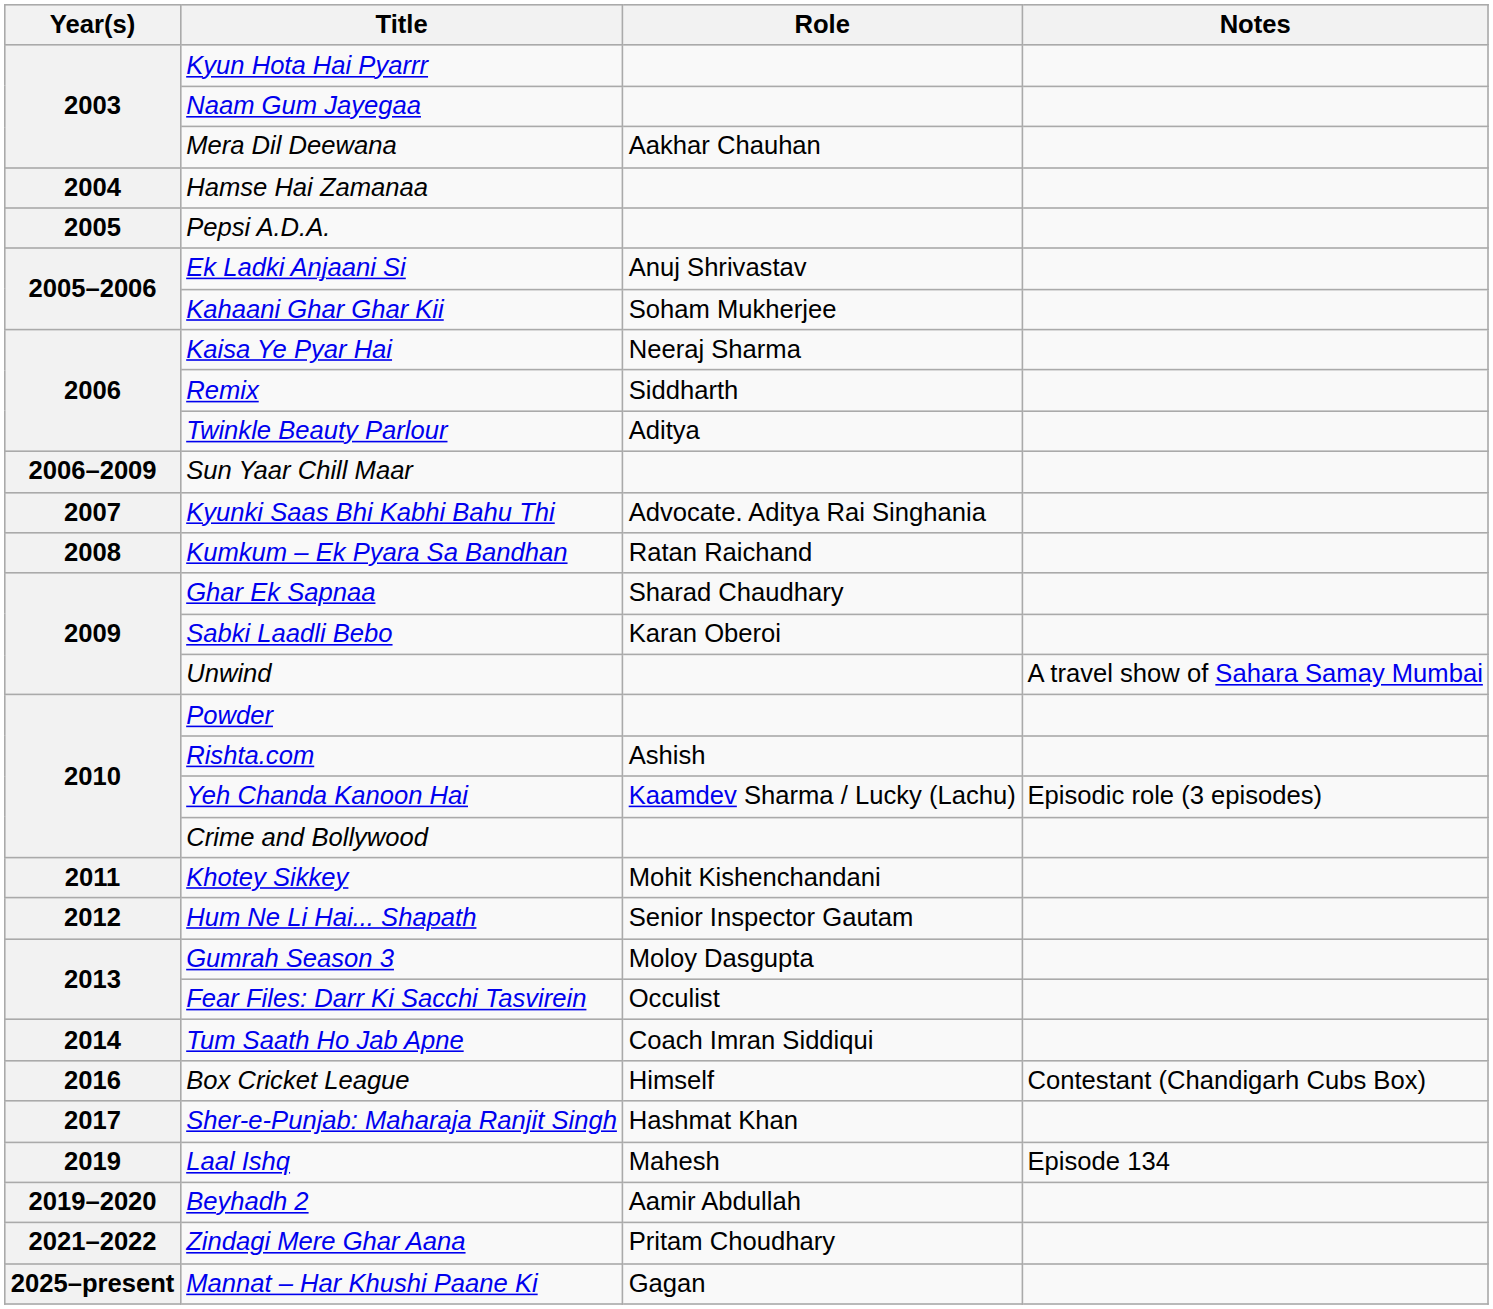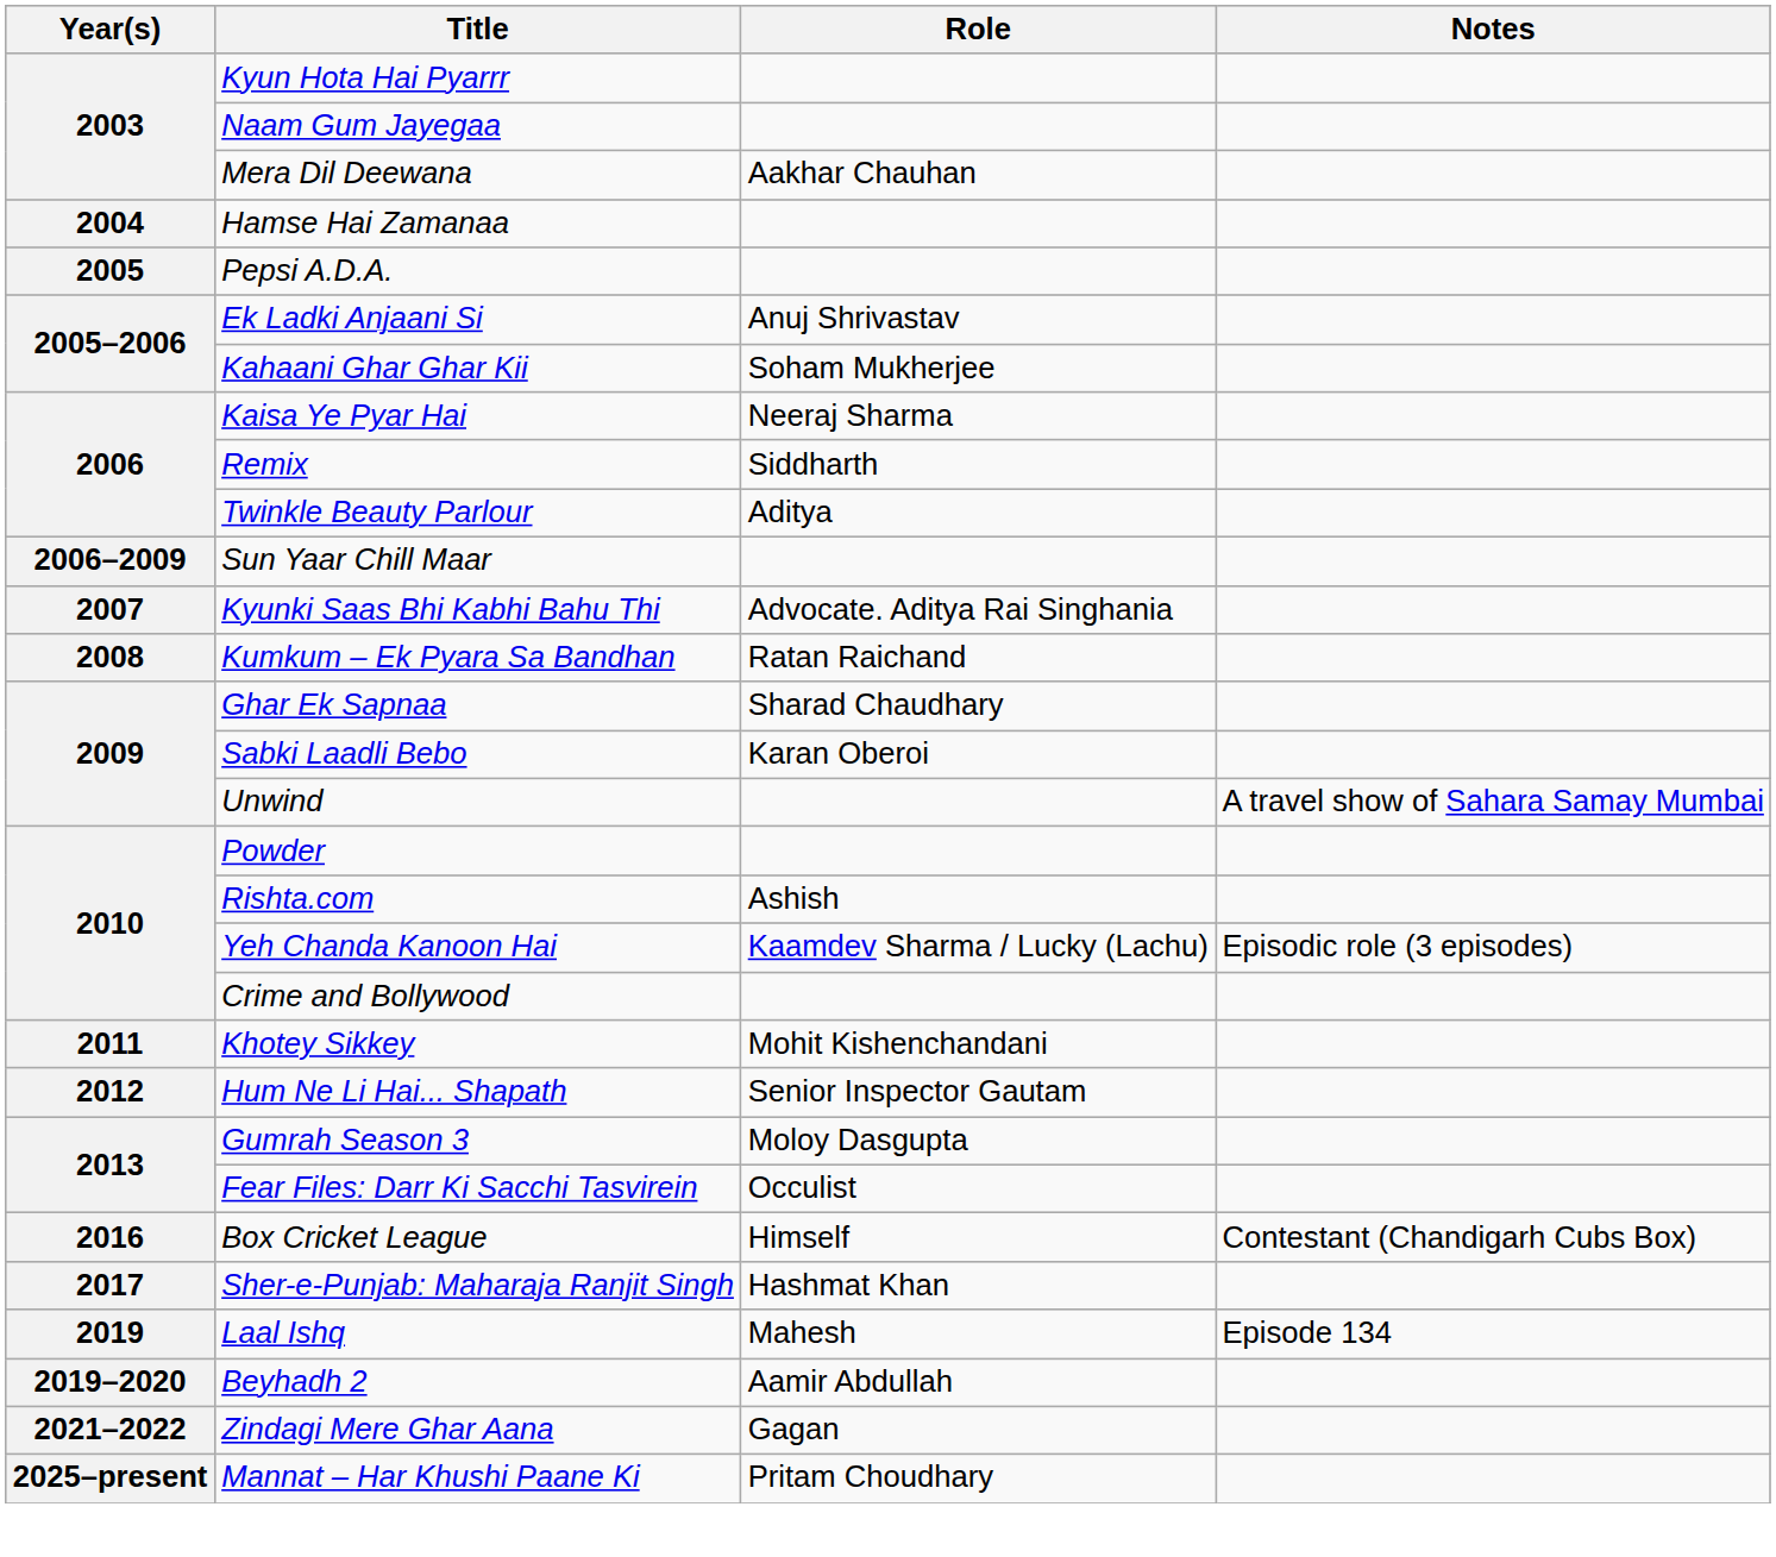- row: 2014 | Tum Saath Ho Jab Apne | Coach Imran Siddiqui
Zindagi Mere Ghar Aana | Role: Pritam Choudhary -> Gagan
Mannat – Har Khushi Paane Ki | Role: Gagan -> Pritam Choudhary
